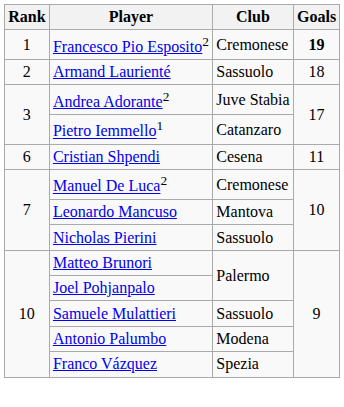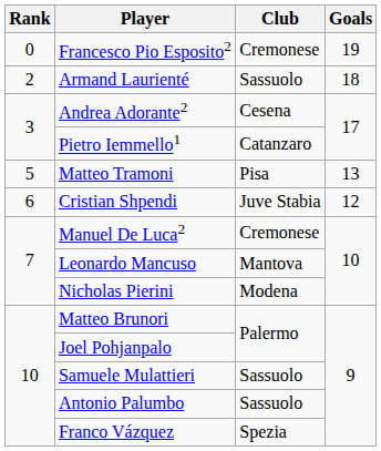Francesco Pio Esposito2 | Rank: 1 -> 0
Francesco Pio Esposito2 | Goals: bold -> normal
Andrea Adorante2 | Club: Juve Stabia -> Cesena
+ row: 5 | Matteo Tramoni | Pisa | 13
Cristian Shpendi | Club: Cesena -> Juve Stabia
Cristian Shpendi | Goals: 11 -> 12
Nicholas Pierini | Club: Sassuolo -> Modena
Antonio Palumbo | Club: Modena -> Sassuolo
